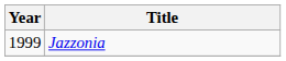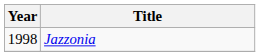Jazzonia | Year: 1999 -> 1998
